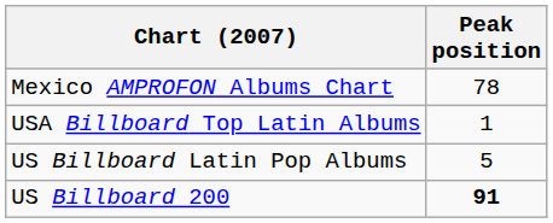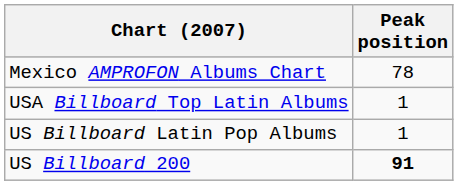US Billboard Latin Pop Albums | Peak position: 5 -> 1
